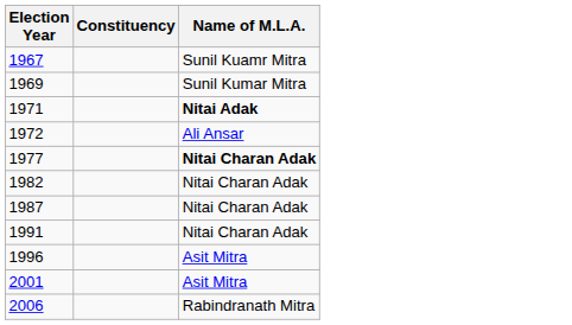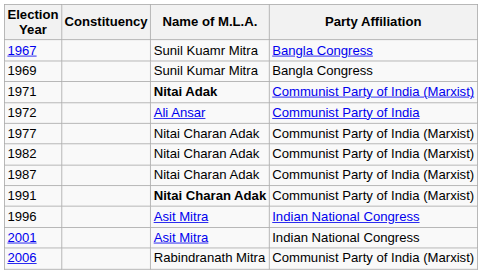+ column: Party Affiliation | Bangla Congress | Bangla Congress | Communist Party of India (Marxist) | Communist Party of India | Communist Party of India (Marxist) | Communist Party of India (Marxist) | Communist Party of India (Marxist) | Communist Party of India (Marxist) | Indian National Congress | Indian National Congress | Communist Party of India (Marxist)
1977 | Name of M.L.A.: bold -> normal
1991 | Name of M.L.A.: normal -> bold
